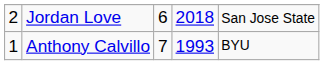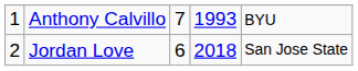rows swapped: Anthony Calvillo <-> Jordan Love
